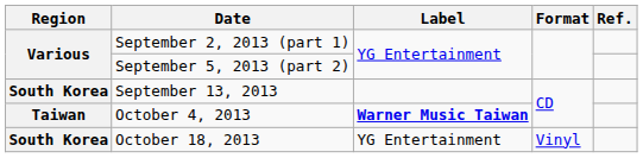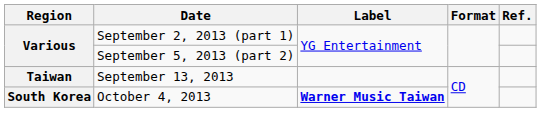September 13, 2013 | Region: South Korea -> Taiwan
October 4, 2013 | Region: Taiwan -> South Korea
- row: South Korea | October 18, 2013 | YG Entertainment | Vinyl
